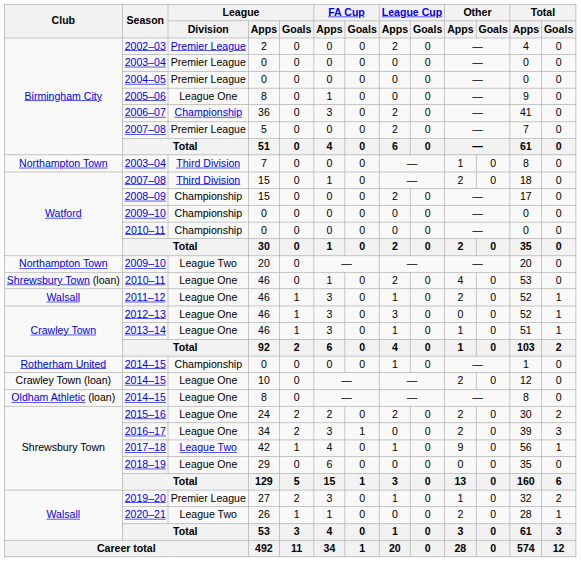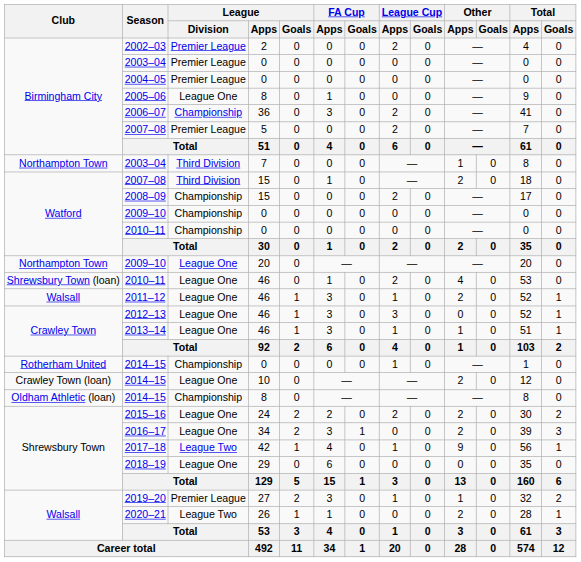2009–10 / 20 | League / Division: League Two -> League One
2014–15 / 8 | League / Division: League One -> Championship
